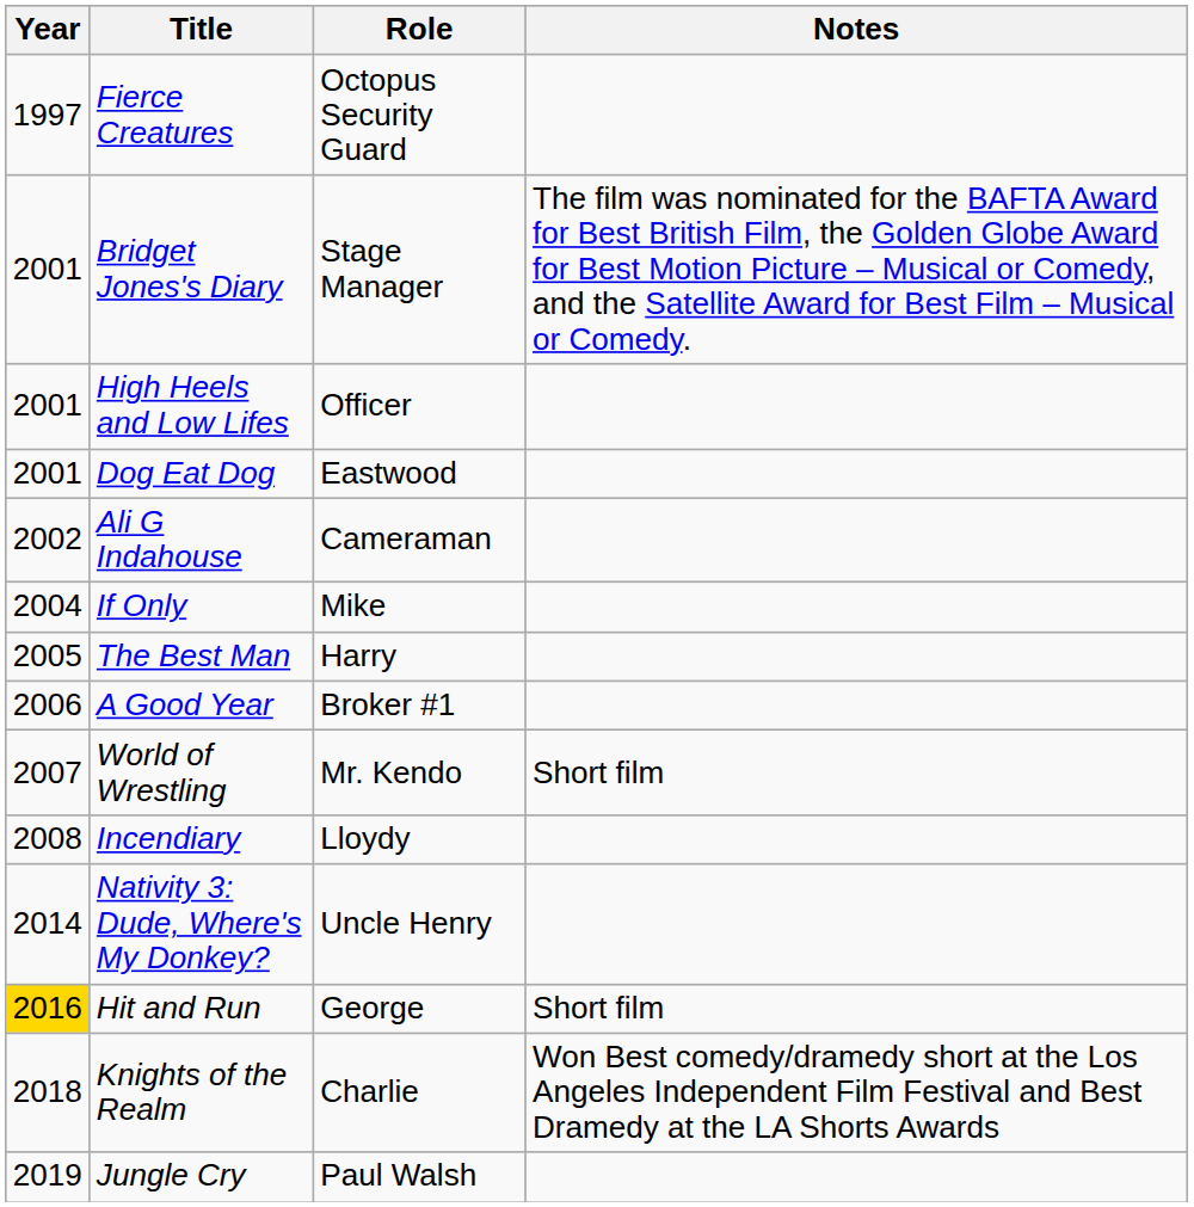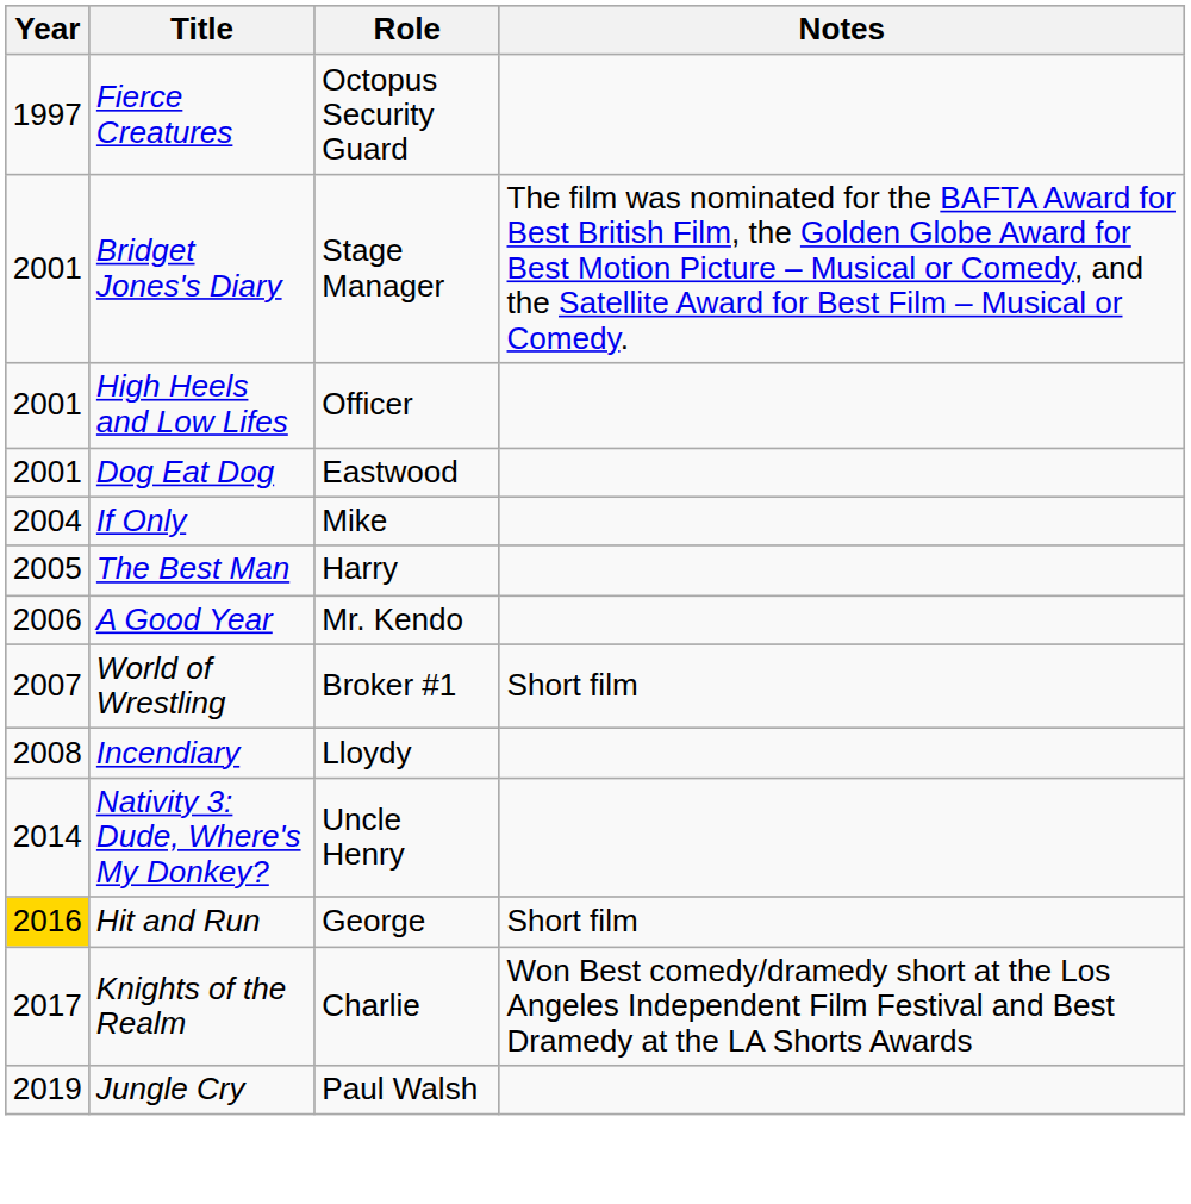- row: 2002 | Ali G Indahouse | Cameraman
A Good Year | Role: Broker #1 -> Mr. Kendo
World of Wrestling | Role: Mr. Kendo -> Broker #1
Knights of the Realm | Year: 2018 -> 2017
